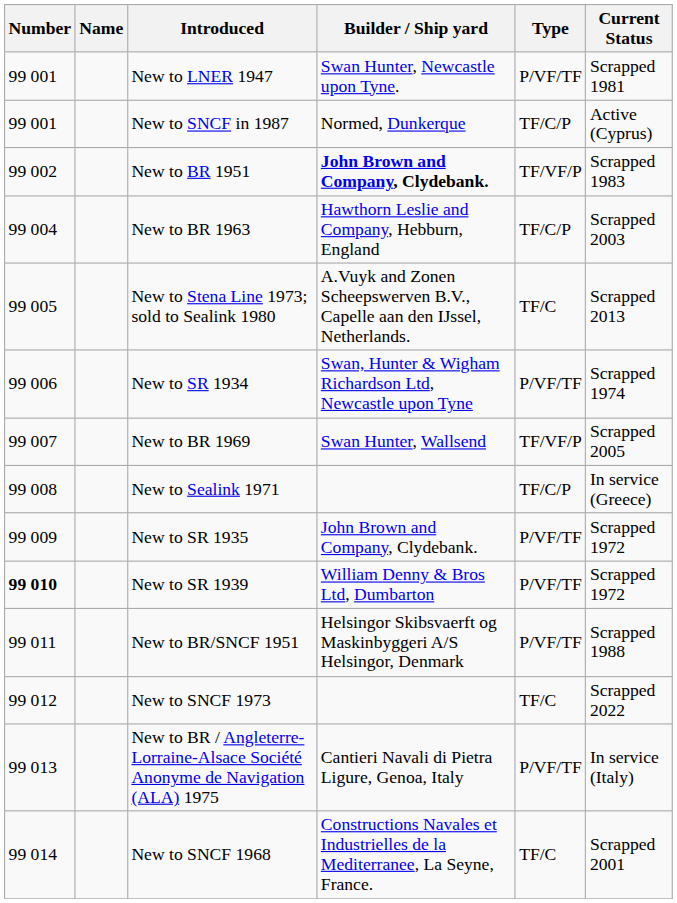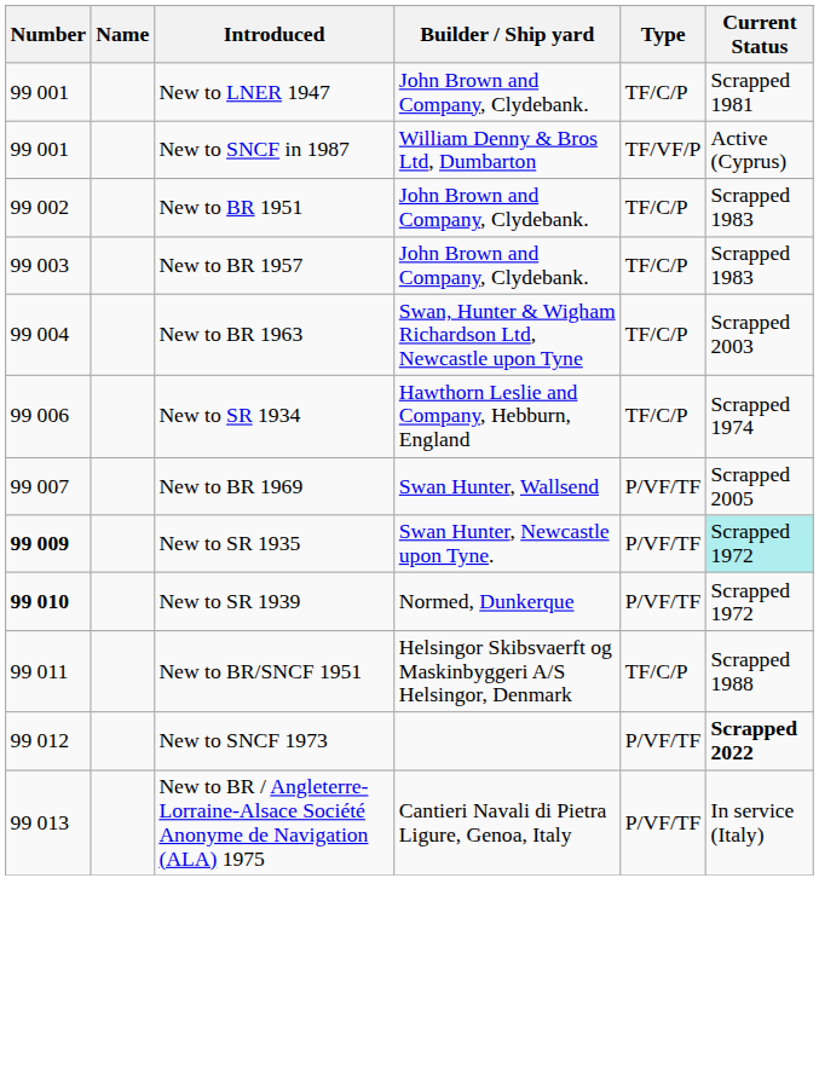New to LNER 1947 | Builder / Ship yard: Swan Hunter, Newcastle upon Tyne. -> John Brown and Company, Clydebank.
New to LNER 1947 | Type: P/VF/TF -> TF/C/P
New to SNCF in 1987 | Builder / Ship yard: Normed, Dunkerque -> William Denny & Bros Ltd, Dumbarton
New to SNCF in 1987 | Type: TF/C/P -> TF/VF/P
New to BR 1951 | Builder / Ship yard: bold -> normal
New to BR 1951 | Type: TF/VF/P -> TF/C/P
+ row: 99 003 | New to BR 1957 | John Brown and Company, Clydebank. | TF/C/P | Scrapped 1983
New to BR 1963 | Builder / Ship yard: Hawthorn Leslie and Company, Hebburn, England -> Swan, Hunter & Wigham Richardson Ltd, Newcastle upon Tyne
- row: 99 005 | New to Stena Line 1973; sold to Sealink 1980 | A.Vuyk and Zonen Scheepswerven B.V., Capelle aan den IJssel, Netherlands. | TF/C | Scrapped 2013
New to SR 1934 | Builder / Ship yard: Swan, Hunter & Wigham Richardson Ltd, Newcastle upon Tyne -> Hawthorn Leslie and Company, Hebburn, England
New to SR 1934 | Type: P/VF/TF -> TF/C/P
New to BR 1969 | Type: TF/VF/P -> P/VF/TF
- row: 99 008 | New to Sealink 1971 | TF/C/P | In service (Greece)
New to SR 1935 | Number: normal -> bold
New to SR 1935 | Builder / Ship yard: John Brown and Company, Clydebank. -> Swan Hunter, Newcastle upon Tyne.
New to SR 1935 | Current Status: no background -> paleturquoise background
New to SR 1939 | Builder / Ship yard: William Denny & Bros Ltd, Dumbarton -> Normed, Dunkerque
New to BR/SNCF 1951 | Type: P/VF/TF -> TF/C/P
New to SNCF 1973 | Type: TF/C -> P/VF/TF
New to SNCF 1973 | Current Status: normal -> bold
- row: 99 014 | New to SNCF 1968 | Constructions Navales et Industrielles de la Mediterranee, La Seyne, France. | TF/C | Scrapped 2001
